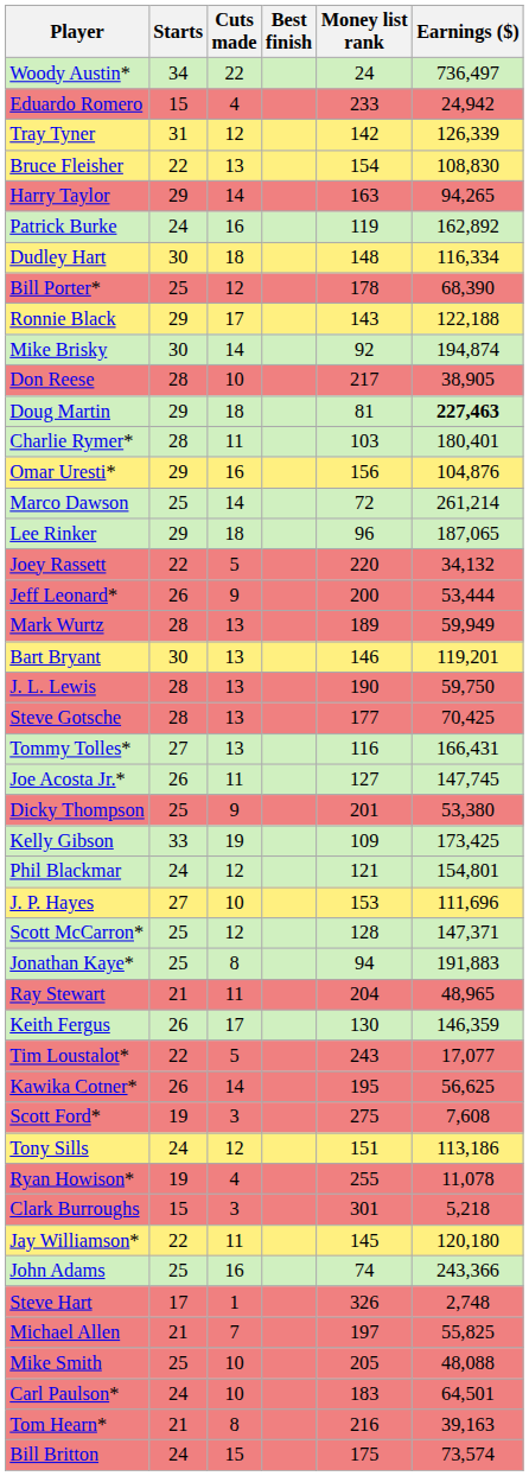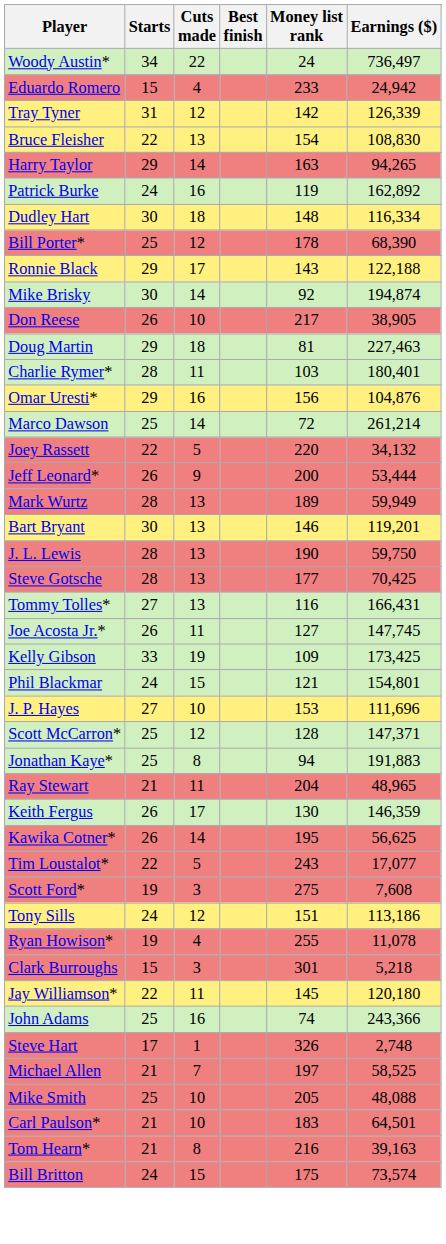Don Reese | Starts: 28 -> 26
Doug Martin | Earnings ($): bold -> normal
- row: Lee Rinker | 29 | 18 | 96 | 187,065
- row: Dicky Thompson | 25 | 9 | 201 | 53,380
Phil Blackmar | Cuts made: 12 -> 15
rows swapped: Tim Loustalot* <-> Kawika Cotner*
Michael Allen | Earnings ($): 55,825 -> 58,525
Carl Paulson* | Starts: 24 -> 21
